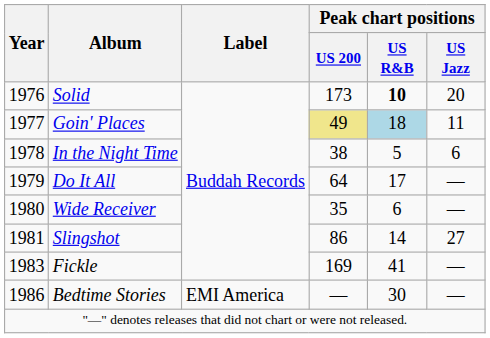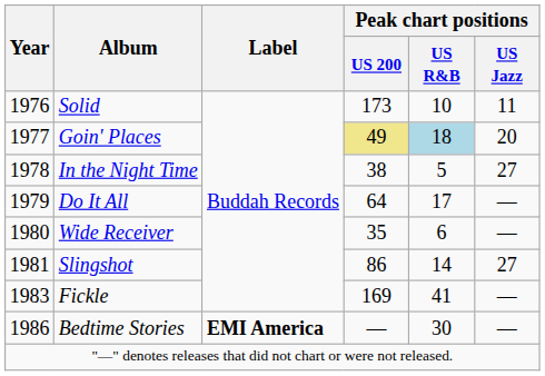Solid | Peak chart positions / US R&B: bold -> normal
Solid | Peak chart positions / US Jazz: 20 -> 11
Goin' Places | Peak chart positions / US Jazz: 11 -> 20
In the Night Time | Peak chart positions / US Jazz: 6 -> 27
Bedtime Stories | Label: normal -> bold
